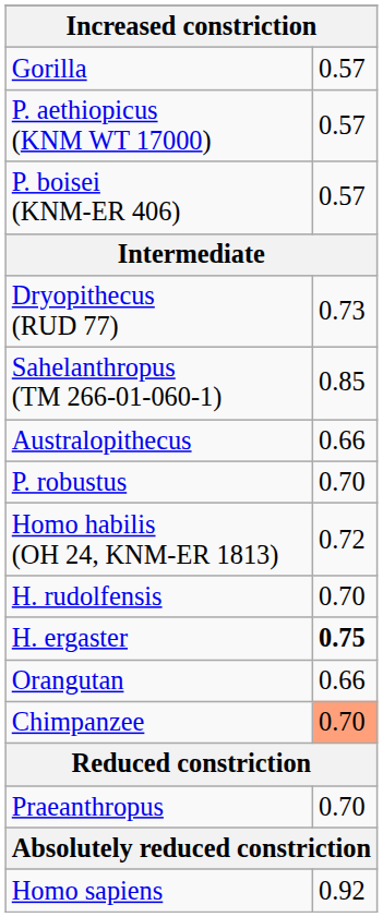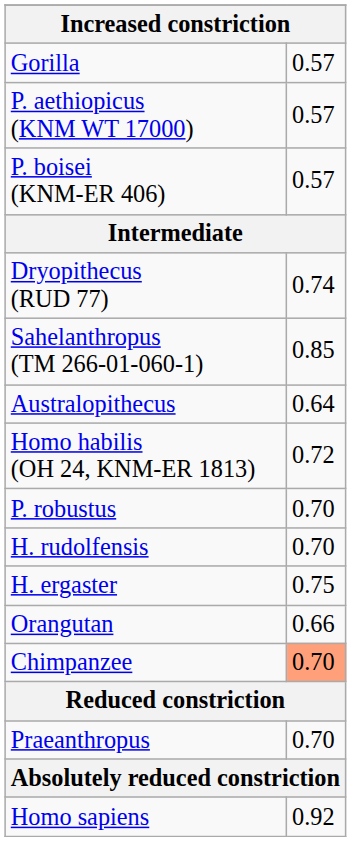Dryopithecus (RUD 77) | column 2: 0.73 -> 0.74
Australopithecus | column 2: 0.66 -> 0.64
rows swapped: P. robustus <-> Homo habilis (OH 24, KNM-ER 1813)
H. ergaster | column 2: bold -> normal
